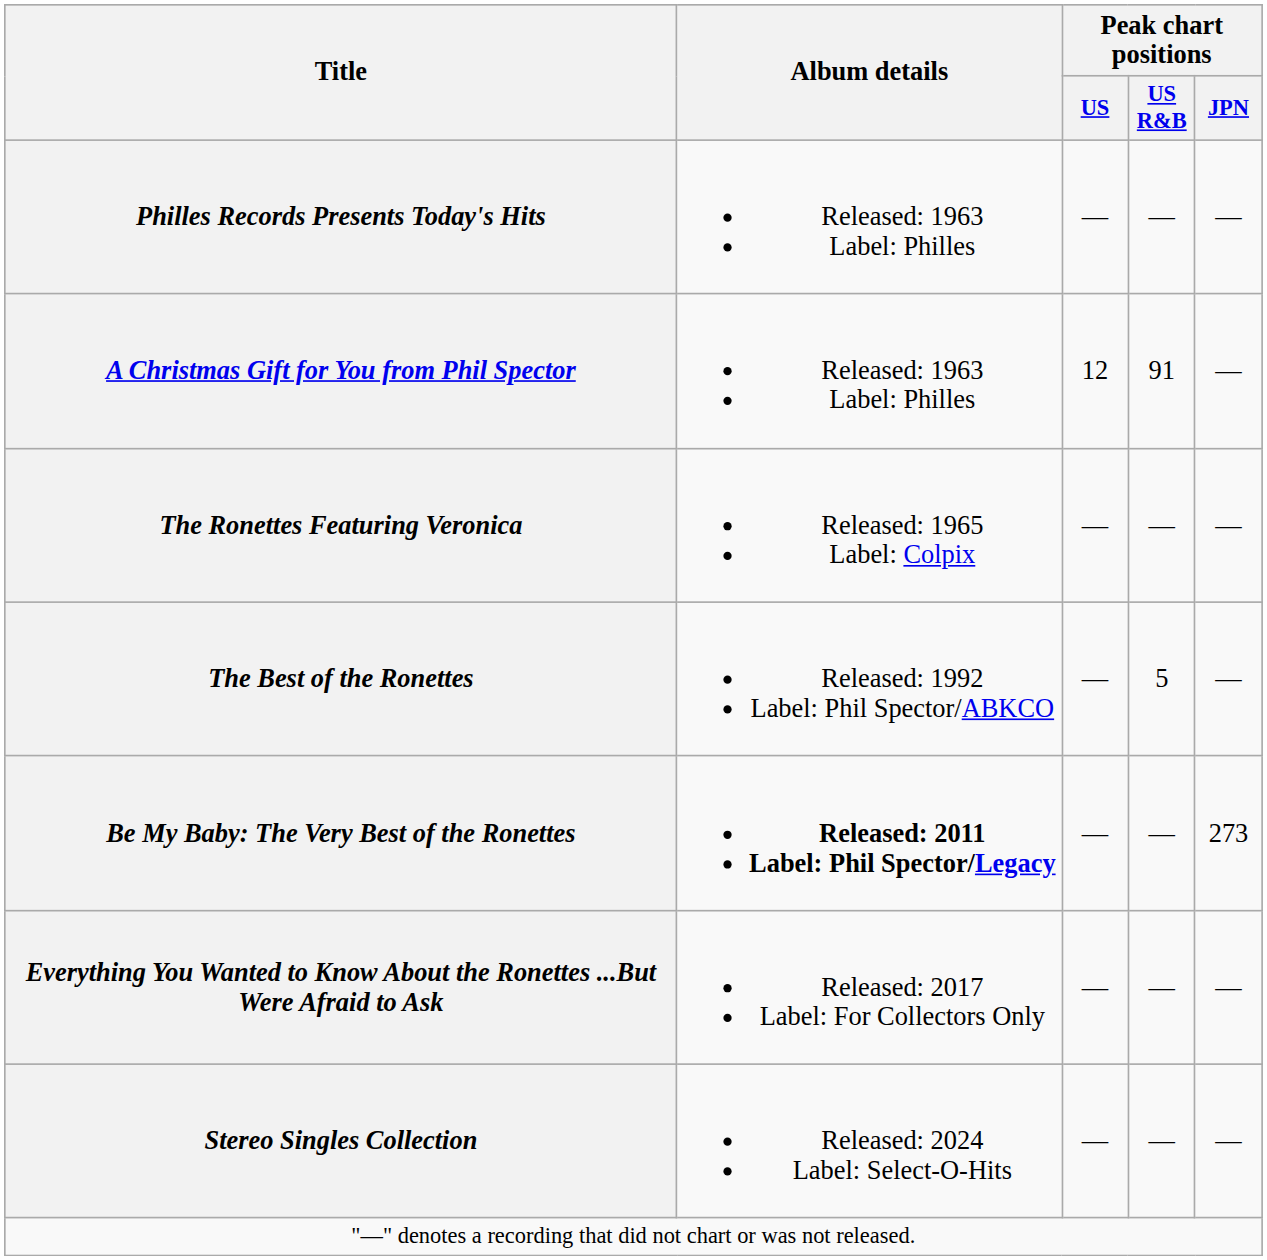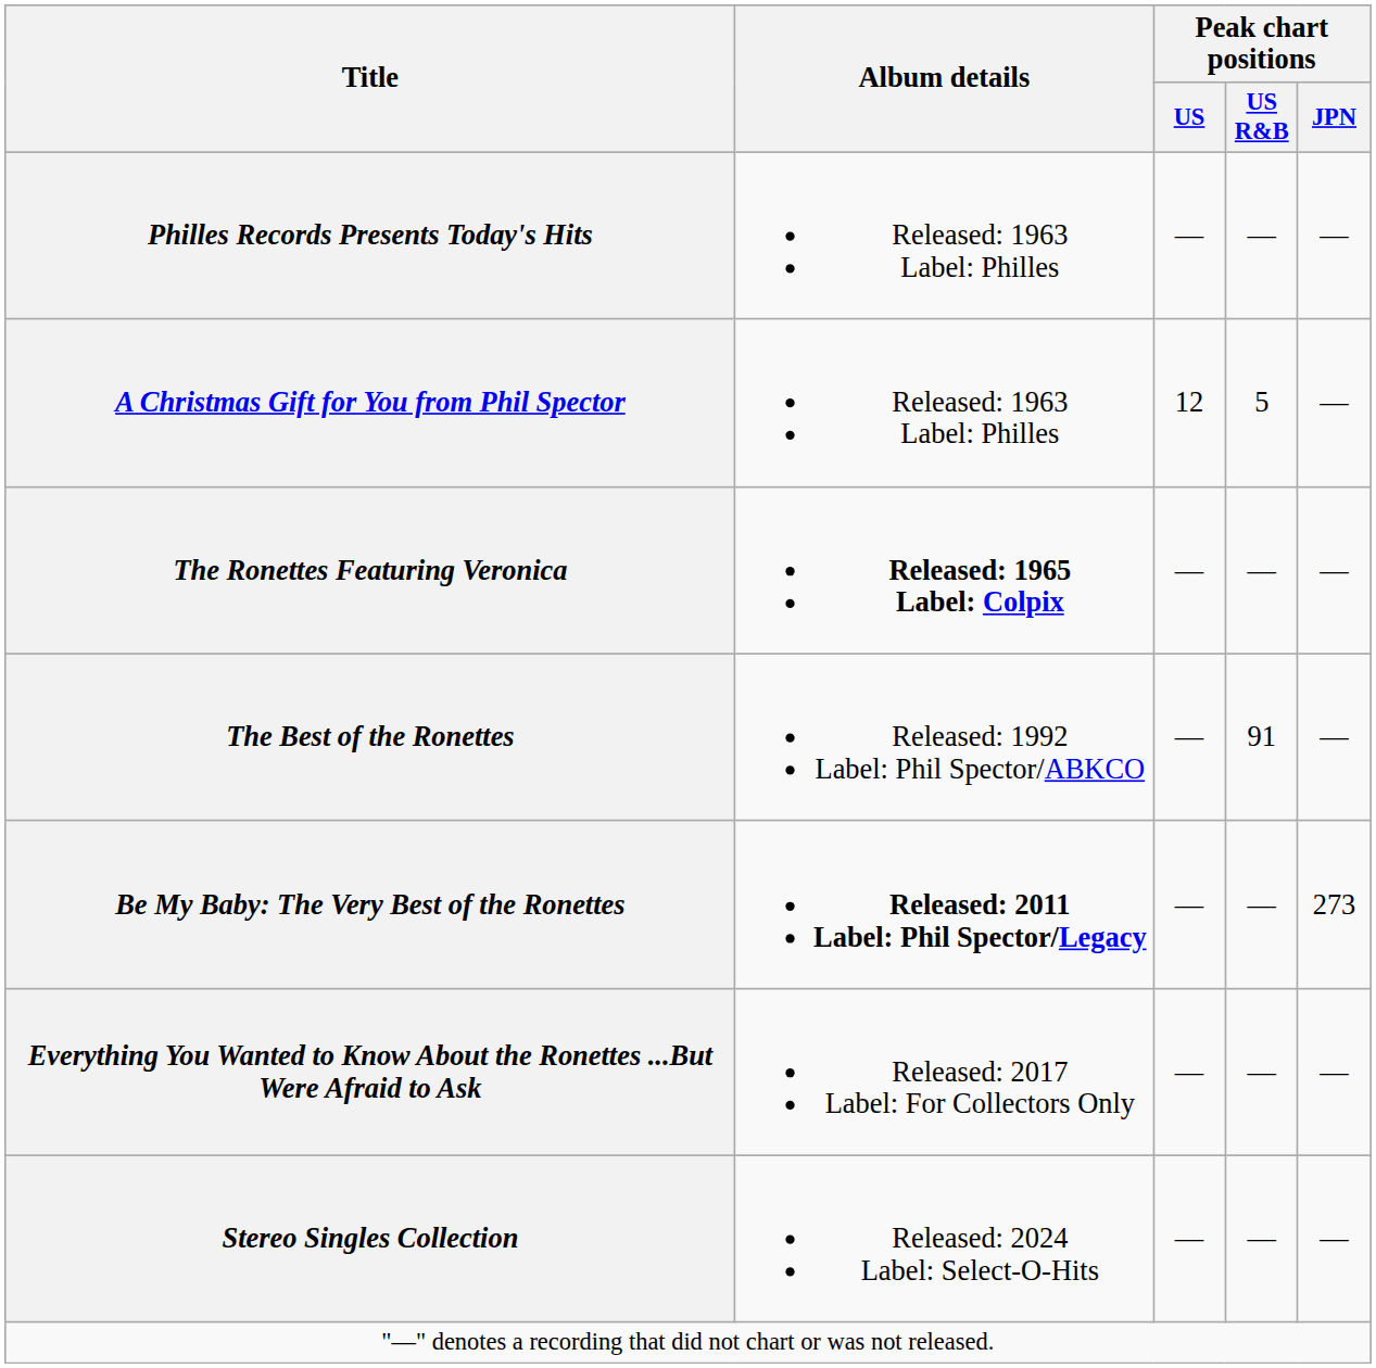A Christmas Gift for You from Phil Spector | Peak chart positions / US R&B: 91 -> 5
The Ronettes Featuring Veronica | Album details: normal -> bold
The Best of the Ronettes | Peak chart positions / US R&B: 5 -> 91
